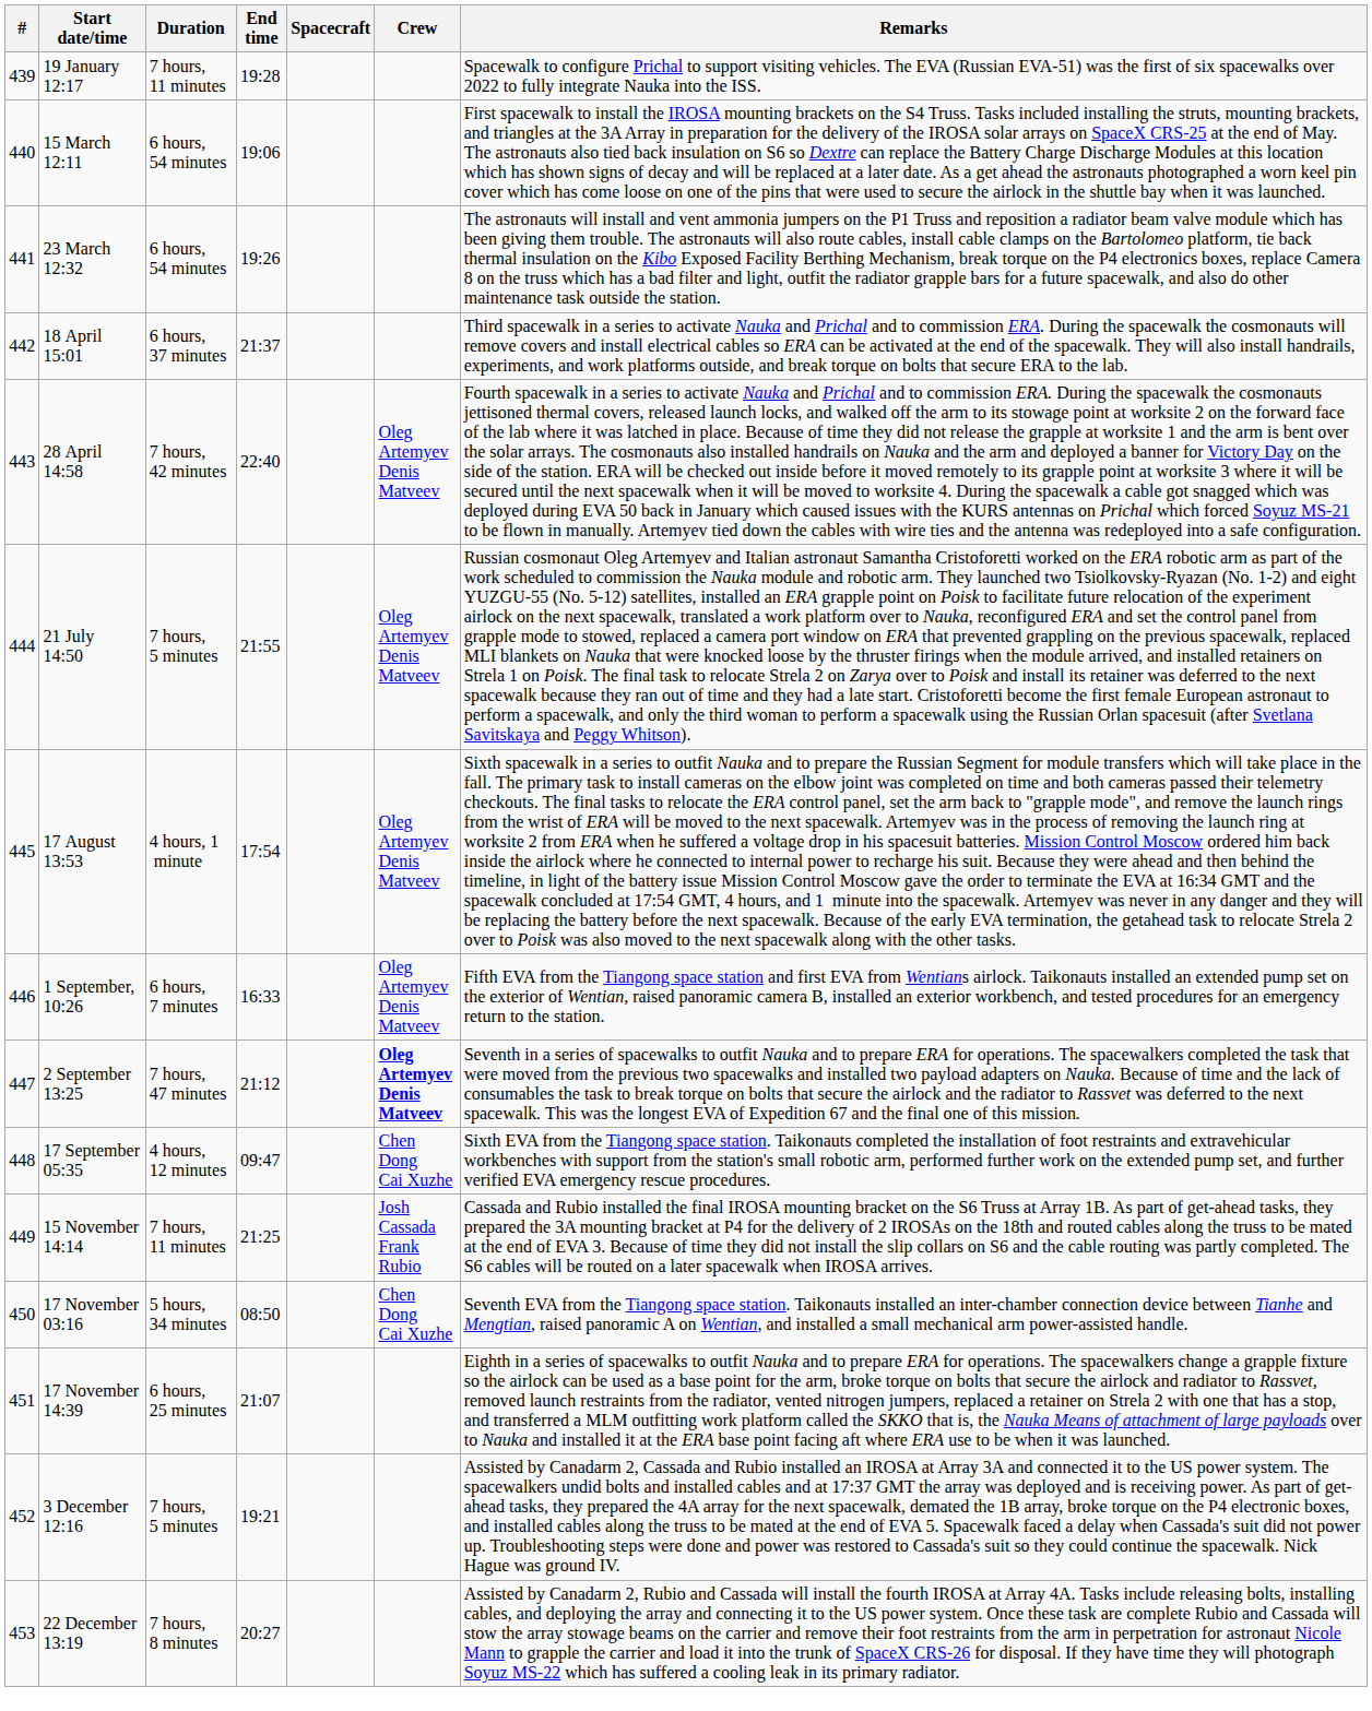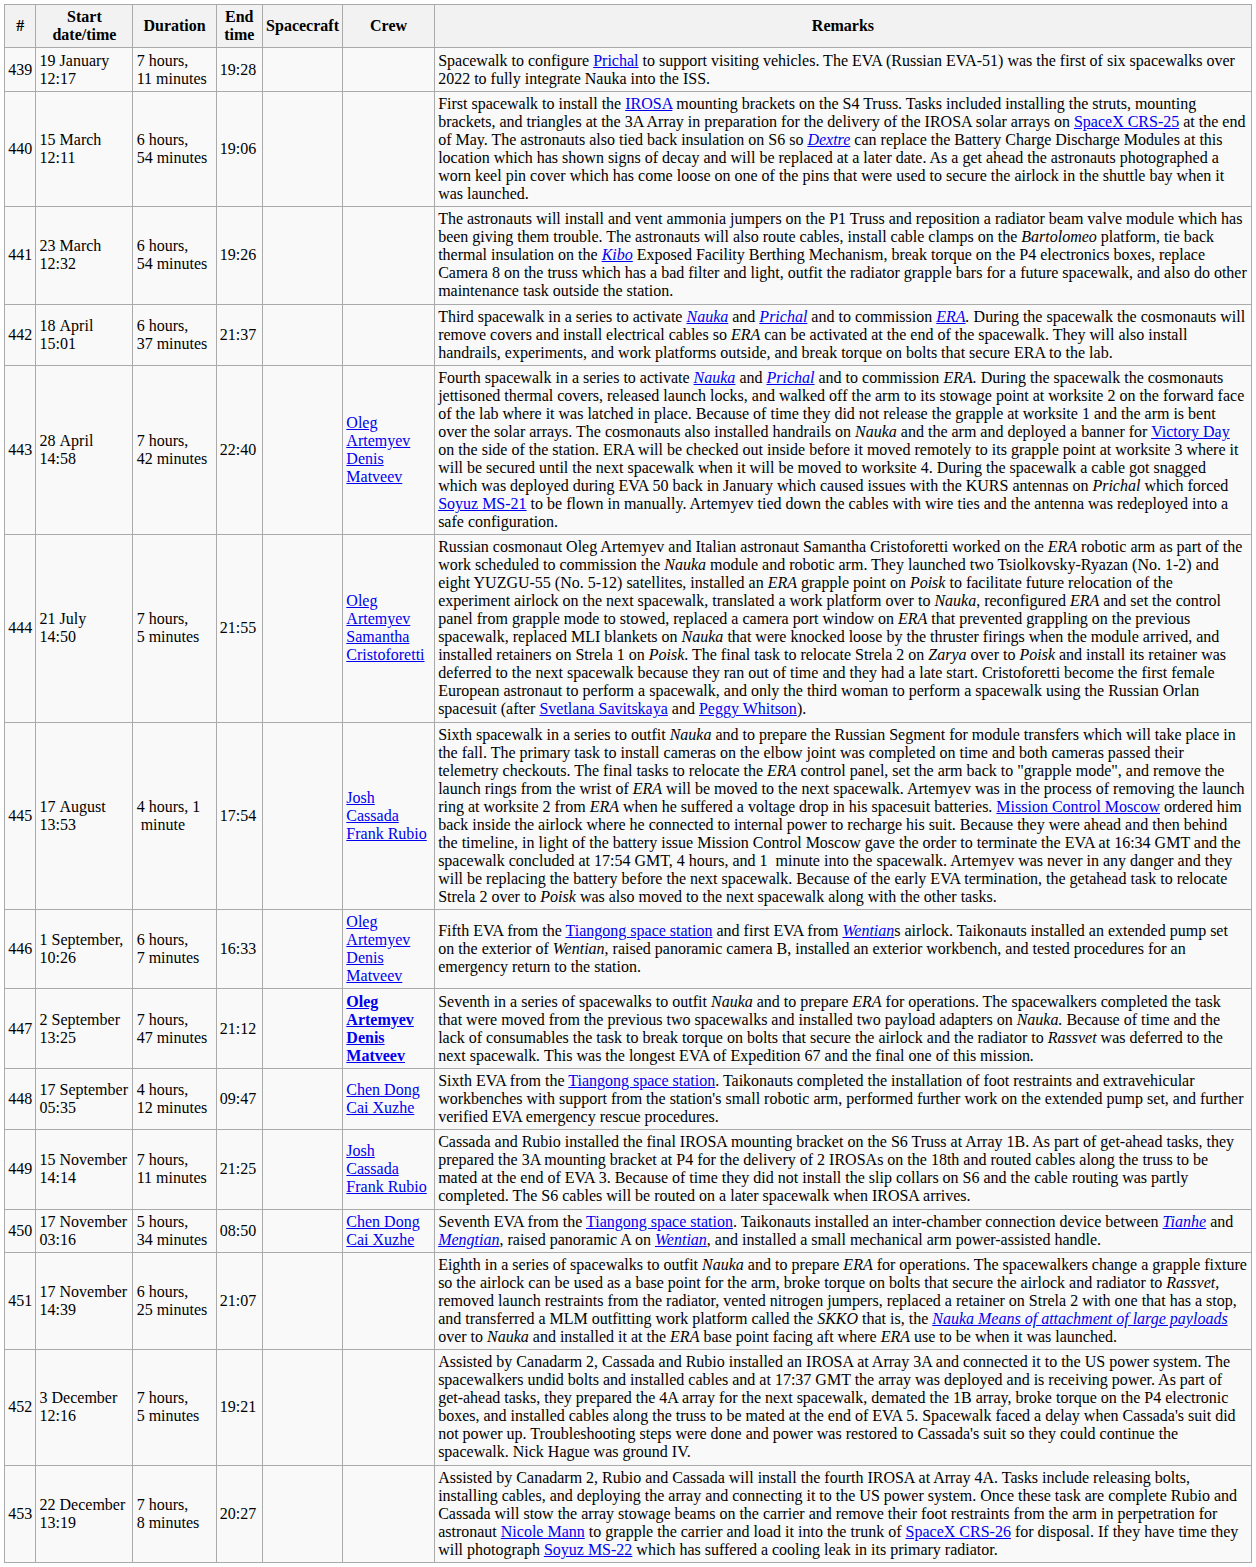21 July 14:50 | Crew: Oleg Artemyev Denis Matveev -> Oleg Artemyev Samantha Cristoforetti
17 August 13:53 | Crew: Oleg Artemyev Denis Matveev -> Josh Cassada Frank Rubio
